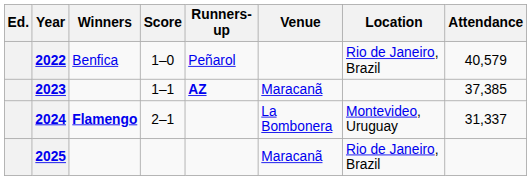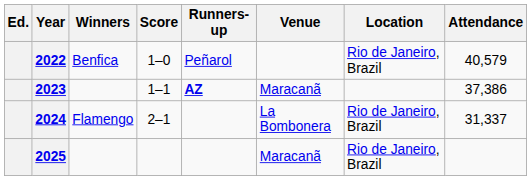2023 | Attendance: 37,385 -> 37,386
2024 | Winners: bold -> normal
2024 | Location: Montevideo, Uruguay -> Rio de Janeiro, Brazil
